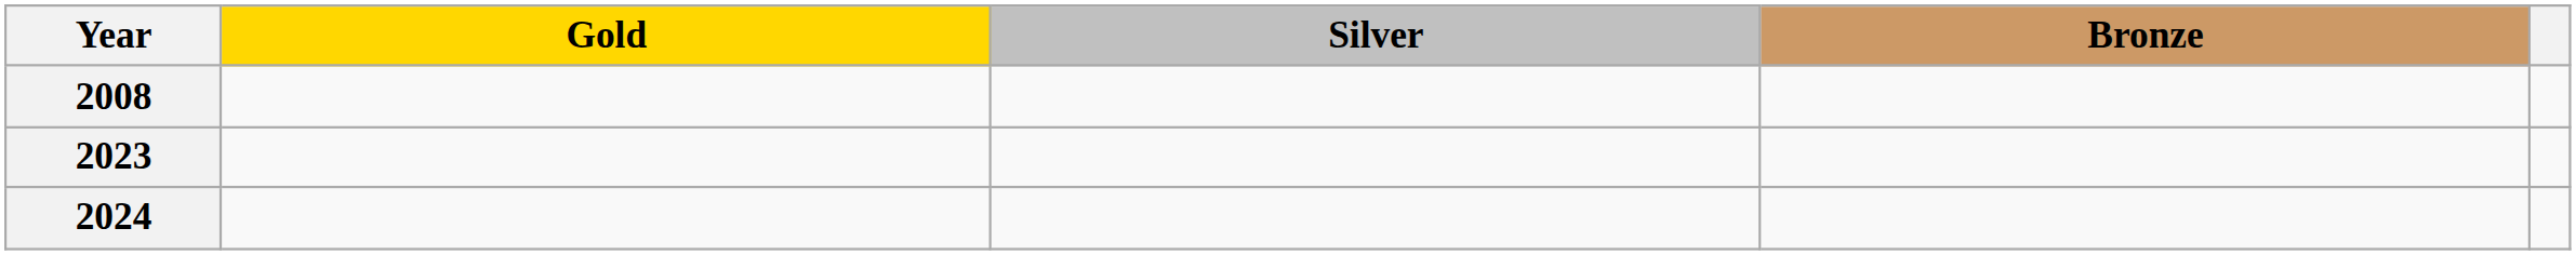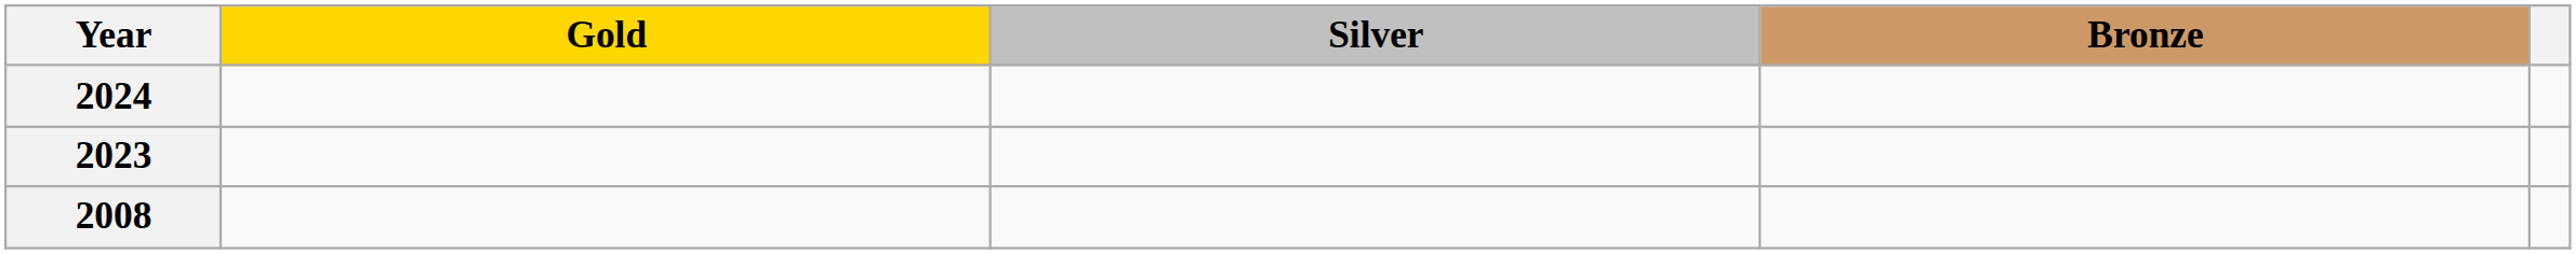rows swapped: 2008 <-> 2024
